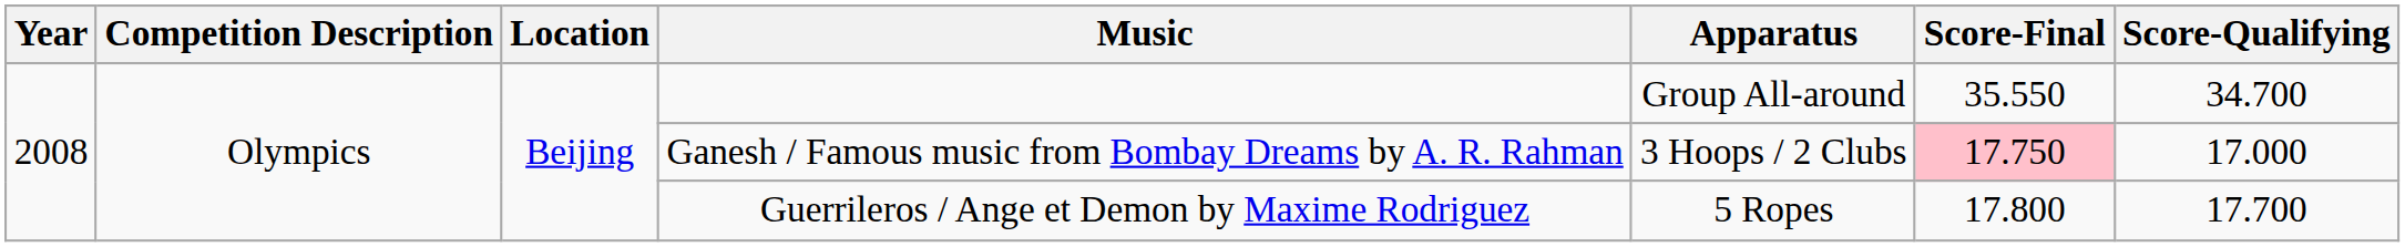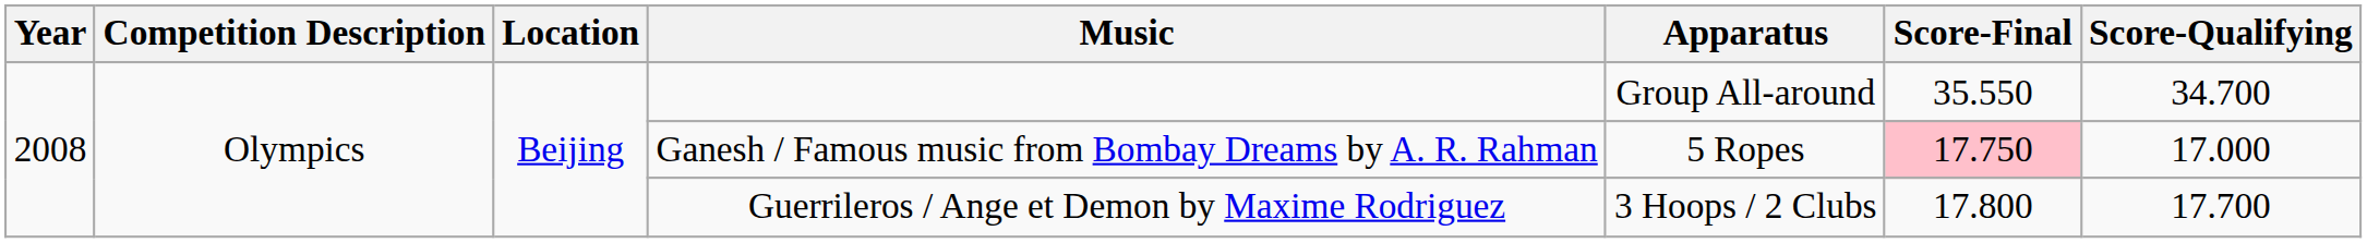Ganesh / Famous music from Bombay Dreams by A. R. Rahman | Apparatus: 3 Hoops / 2 Clubs -> 5 Ropes
Guerrileros / Ange et Demon by Maxime Rodriguez | Apparatus: 5 Ropes -> 3 Hoops / 2 Clubs
